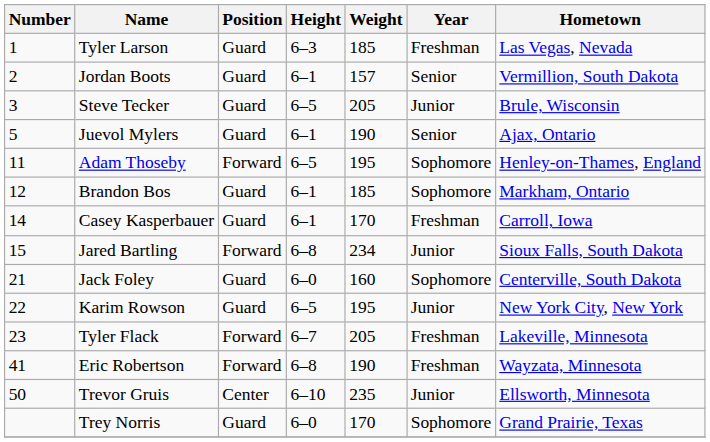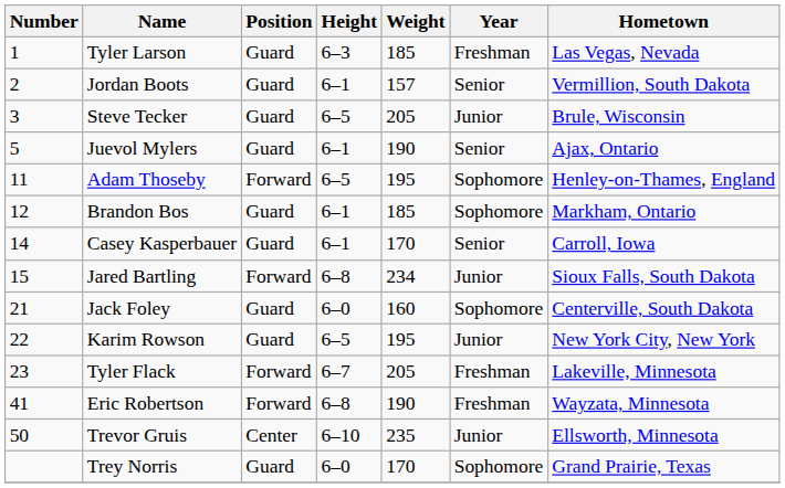Casey Kasperbauer | Year: Freshman -> Senior
